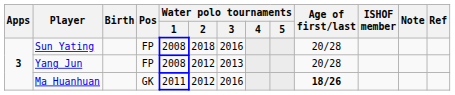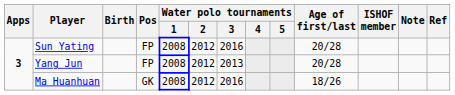Sun Yating | Water polo tournaments / 2: 2018 -> 2012
Ma Huanhuan | Water polo tournaments / 1: 2011 -> 2008
Ma Huanhuan | Age of first/last: bold -> normal
